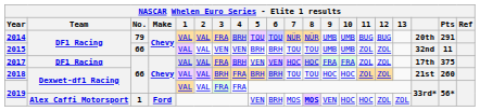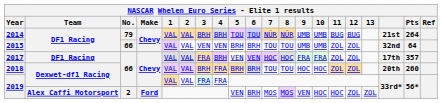2014 | 3: FRA -> BRH
2014 | column 18: 20th -> 21st
2014 | Pts: 291 -> 264
2015 | Pts: 11 -> 64
2017 | Pts: 375 -> 357
2018 | column 18: 21st -> 20th
2019 / Alex Caffi Motorsport | No.: 1 -> 2
2019 / Alex Caffi Motorsport | 8: bold -> normal
